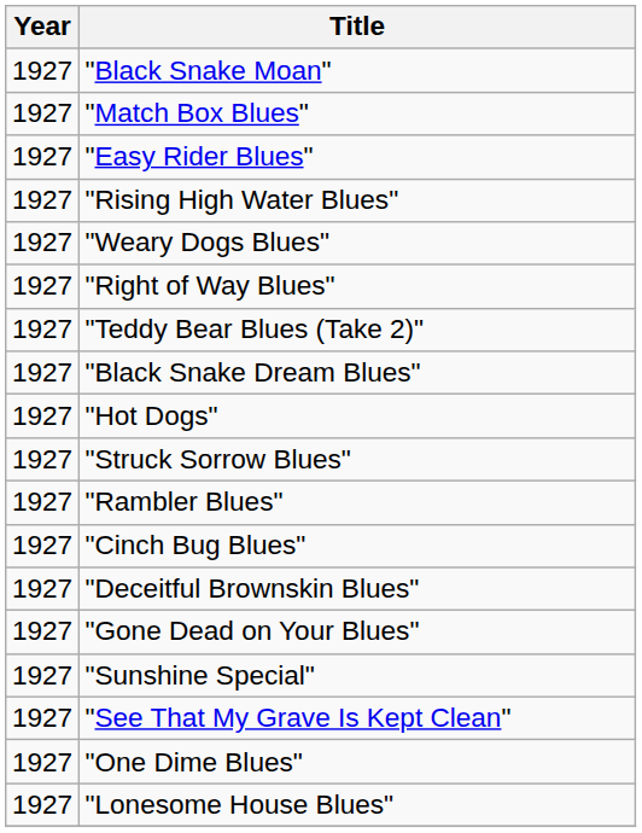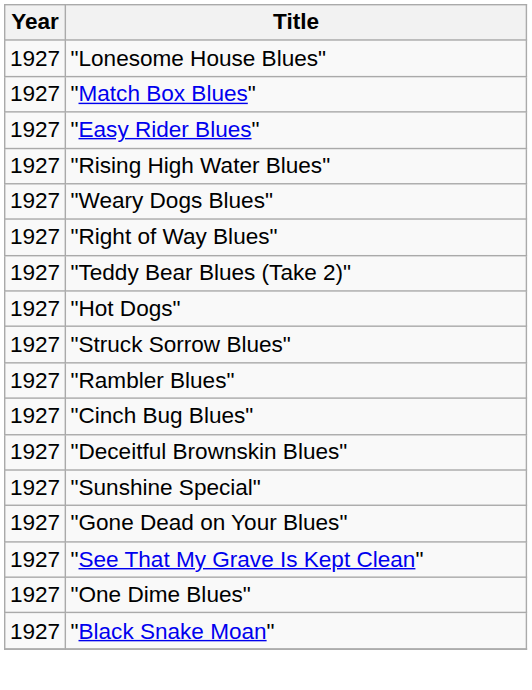rows swapped: "Black Snake Moan" <-> "Lonesome House Blues"
- row: 1927 | "Black Snake Dream Blues"
rows swapped: "Sunshine Special" <-> "Gone Dead on Your Blues"
